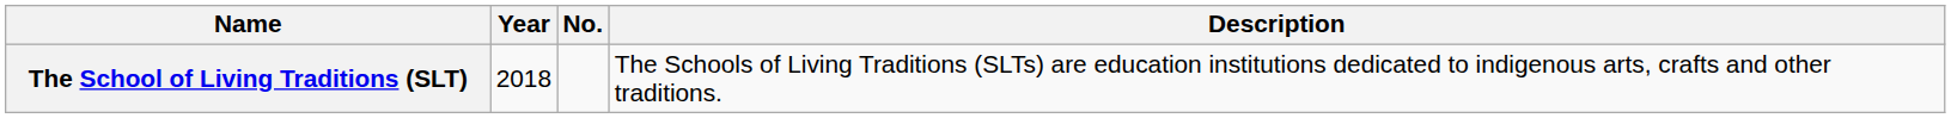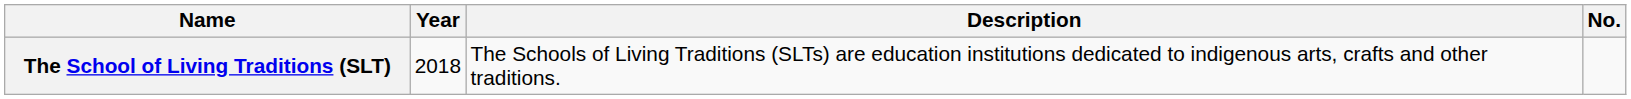columns swapped: No. <-> Description
